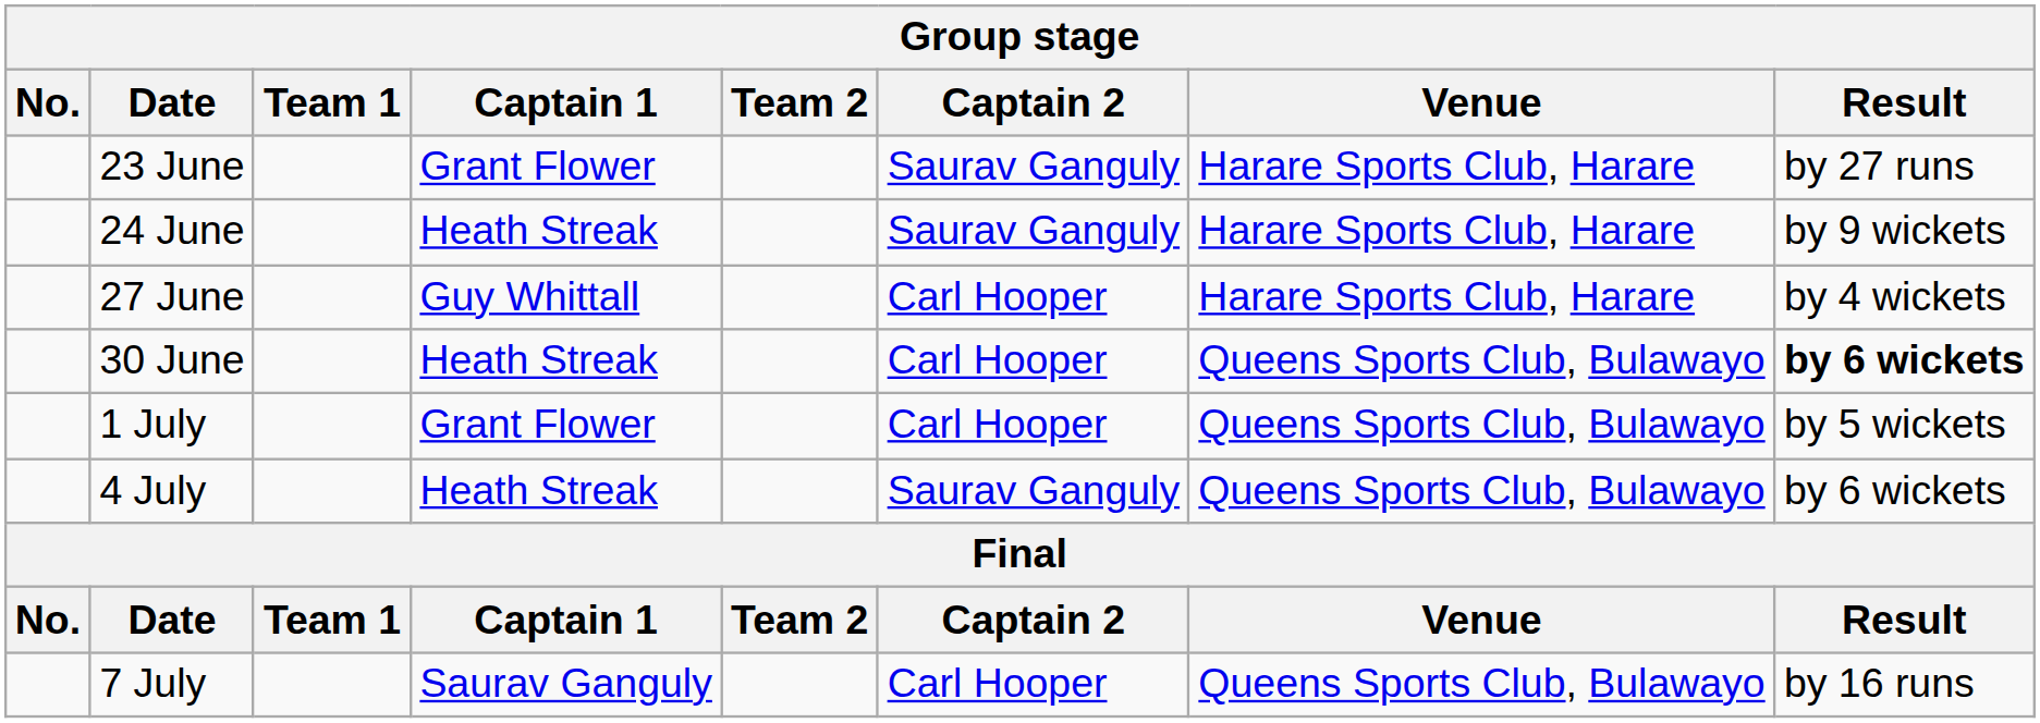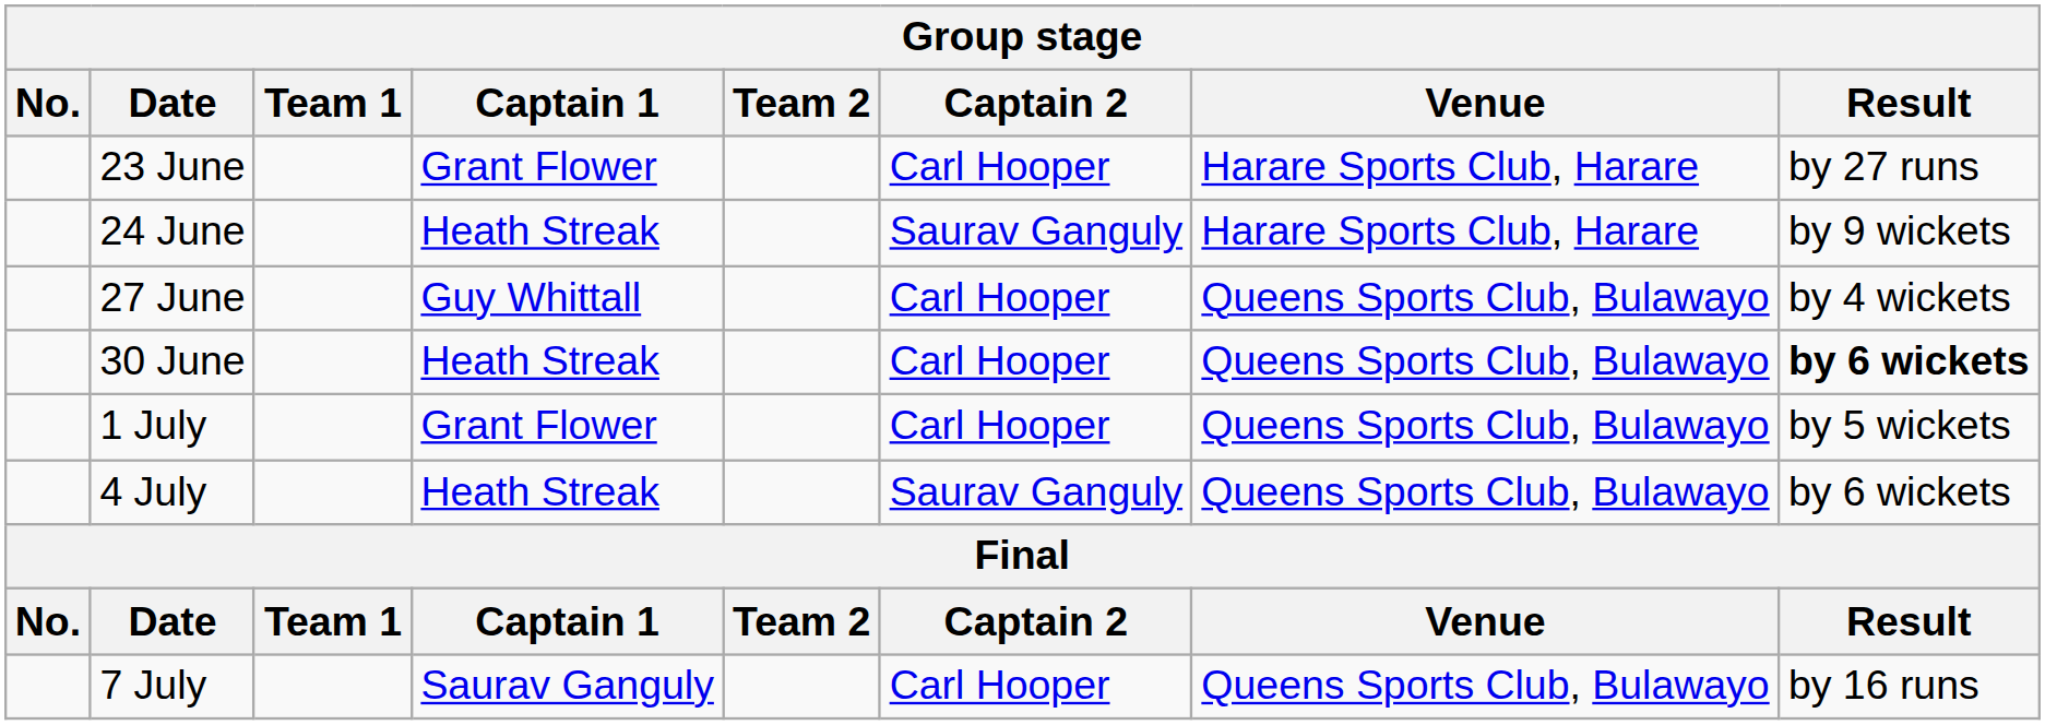23 June | Captain 2: Saurav Ganguly -> Carl Hooper
27 June | Venue: Harare Sports Club, Harare -> Queens Sports Club, Bulawayo
